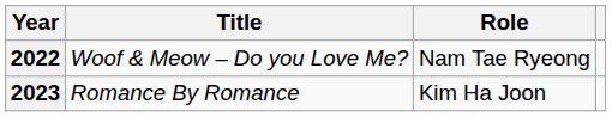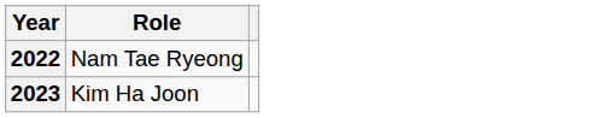- column: Title | Woof & Meow – Do you Love Me? | Romance By Romance
